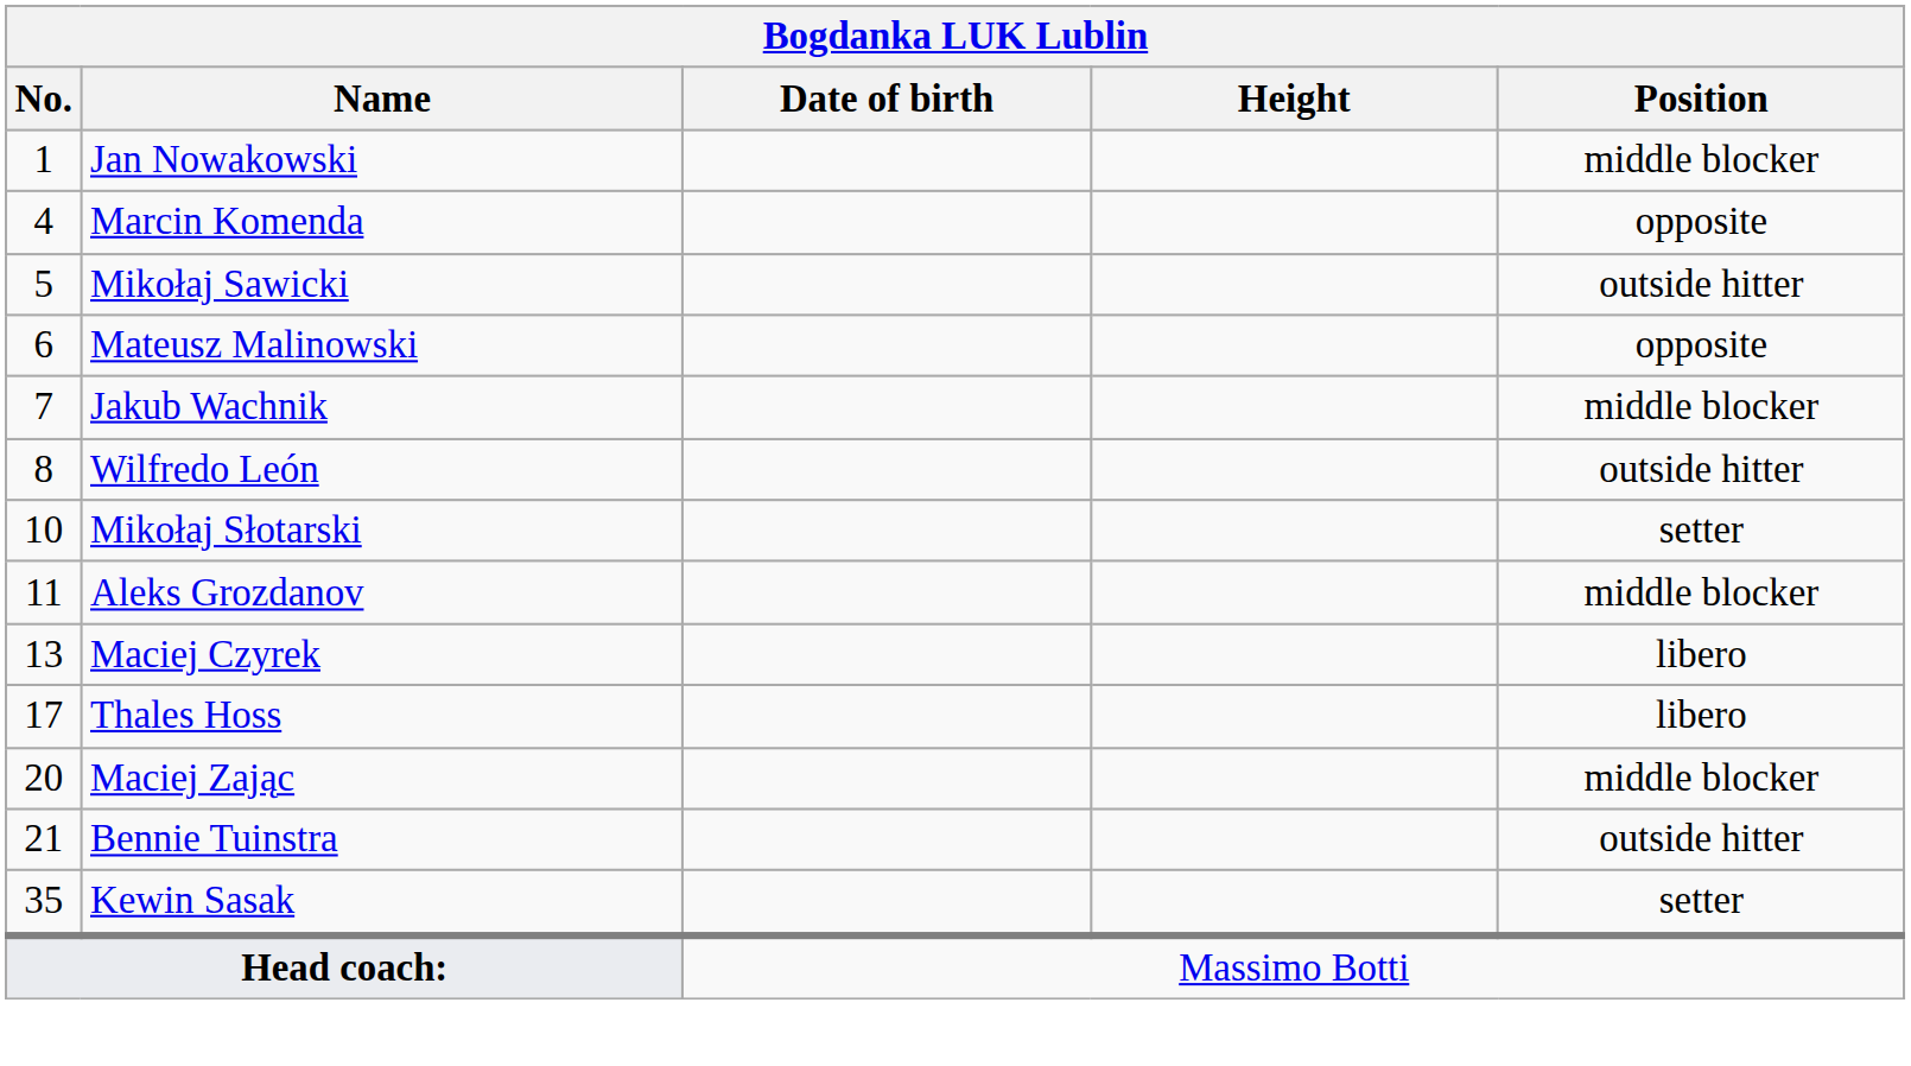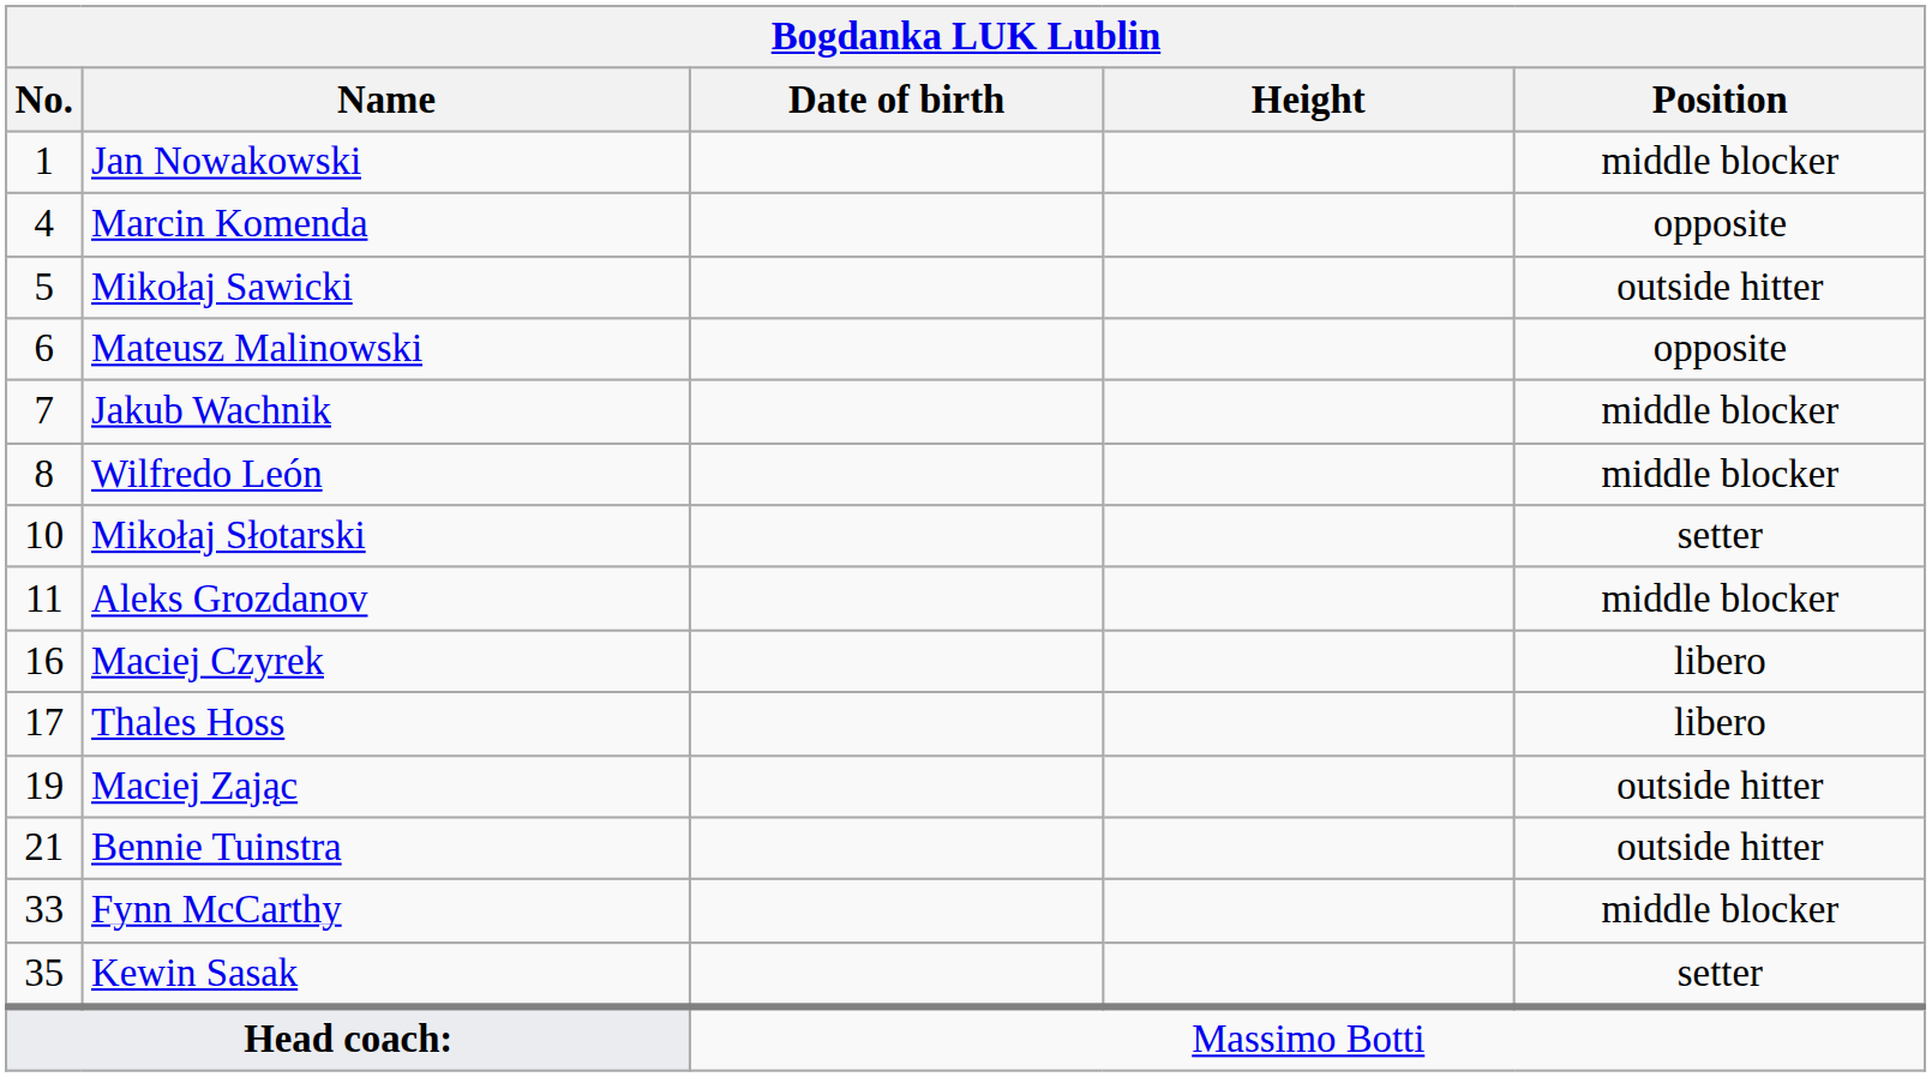Wilfredo León | Position: outside hitter -> middle blocker
Maciej Czyrek | No.: 13 -> 16
Maciej Zając | No.: 20 -> 19
Maciej Zając | Position: middle blocker -> outside hitter
+ row: 33 | Fynn McCarthy | middle blocker
